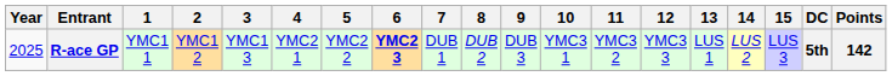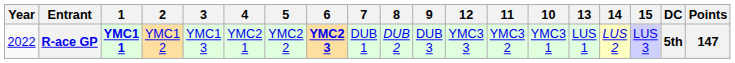columns swapped: 10 <-> 12
R-ace GP | Year: 2025 -> 2022
R-ace GP | 1: normal -> bold
R-ace GP | Points: 142 -> 147
